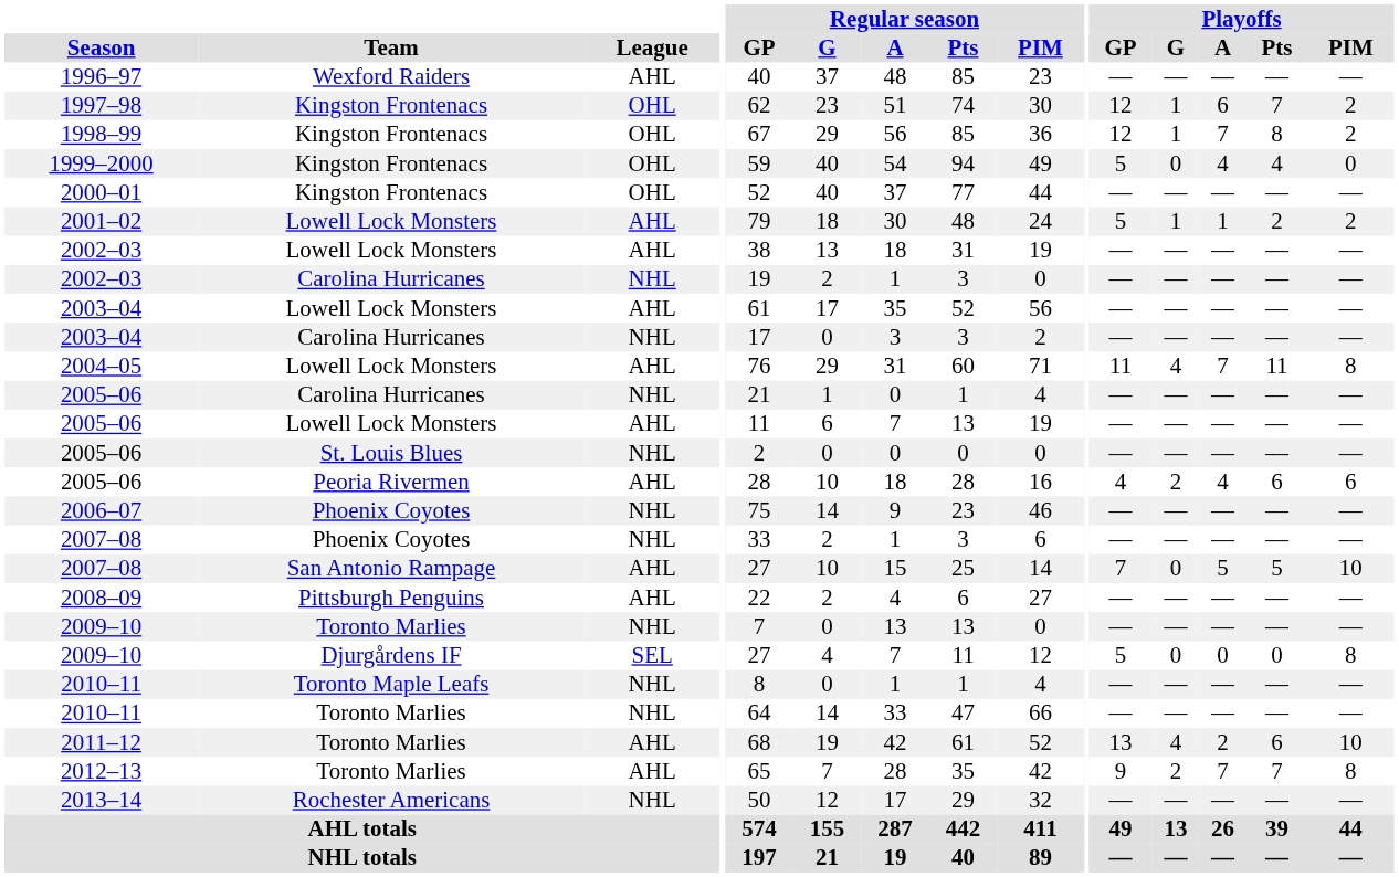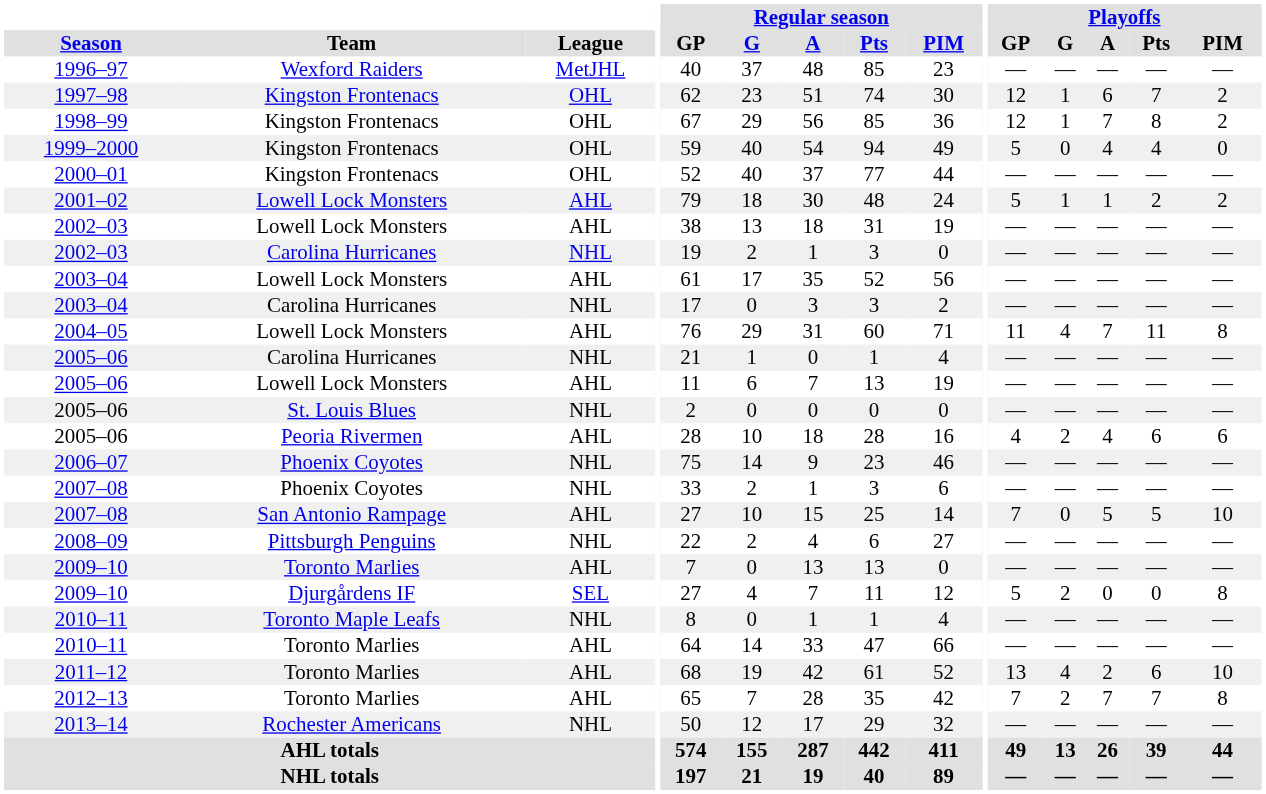1996–97 | League: AHL -> MetJHL
2008–09 | League: AHL -> NHL
2009–10 / Toronto Marlies | League: NHL -> AHL
2009–10 / Djurgårdens IF | Playoffs / G: 0 -> 2
2010–11 / Toronto Marlies | League: NHL -> AHL
2012–13 | Playoffs / GP: 9 -> 7
